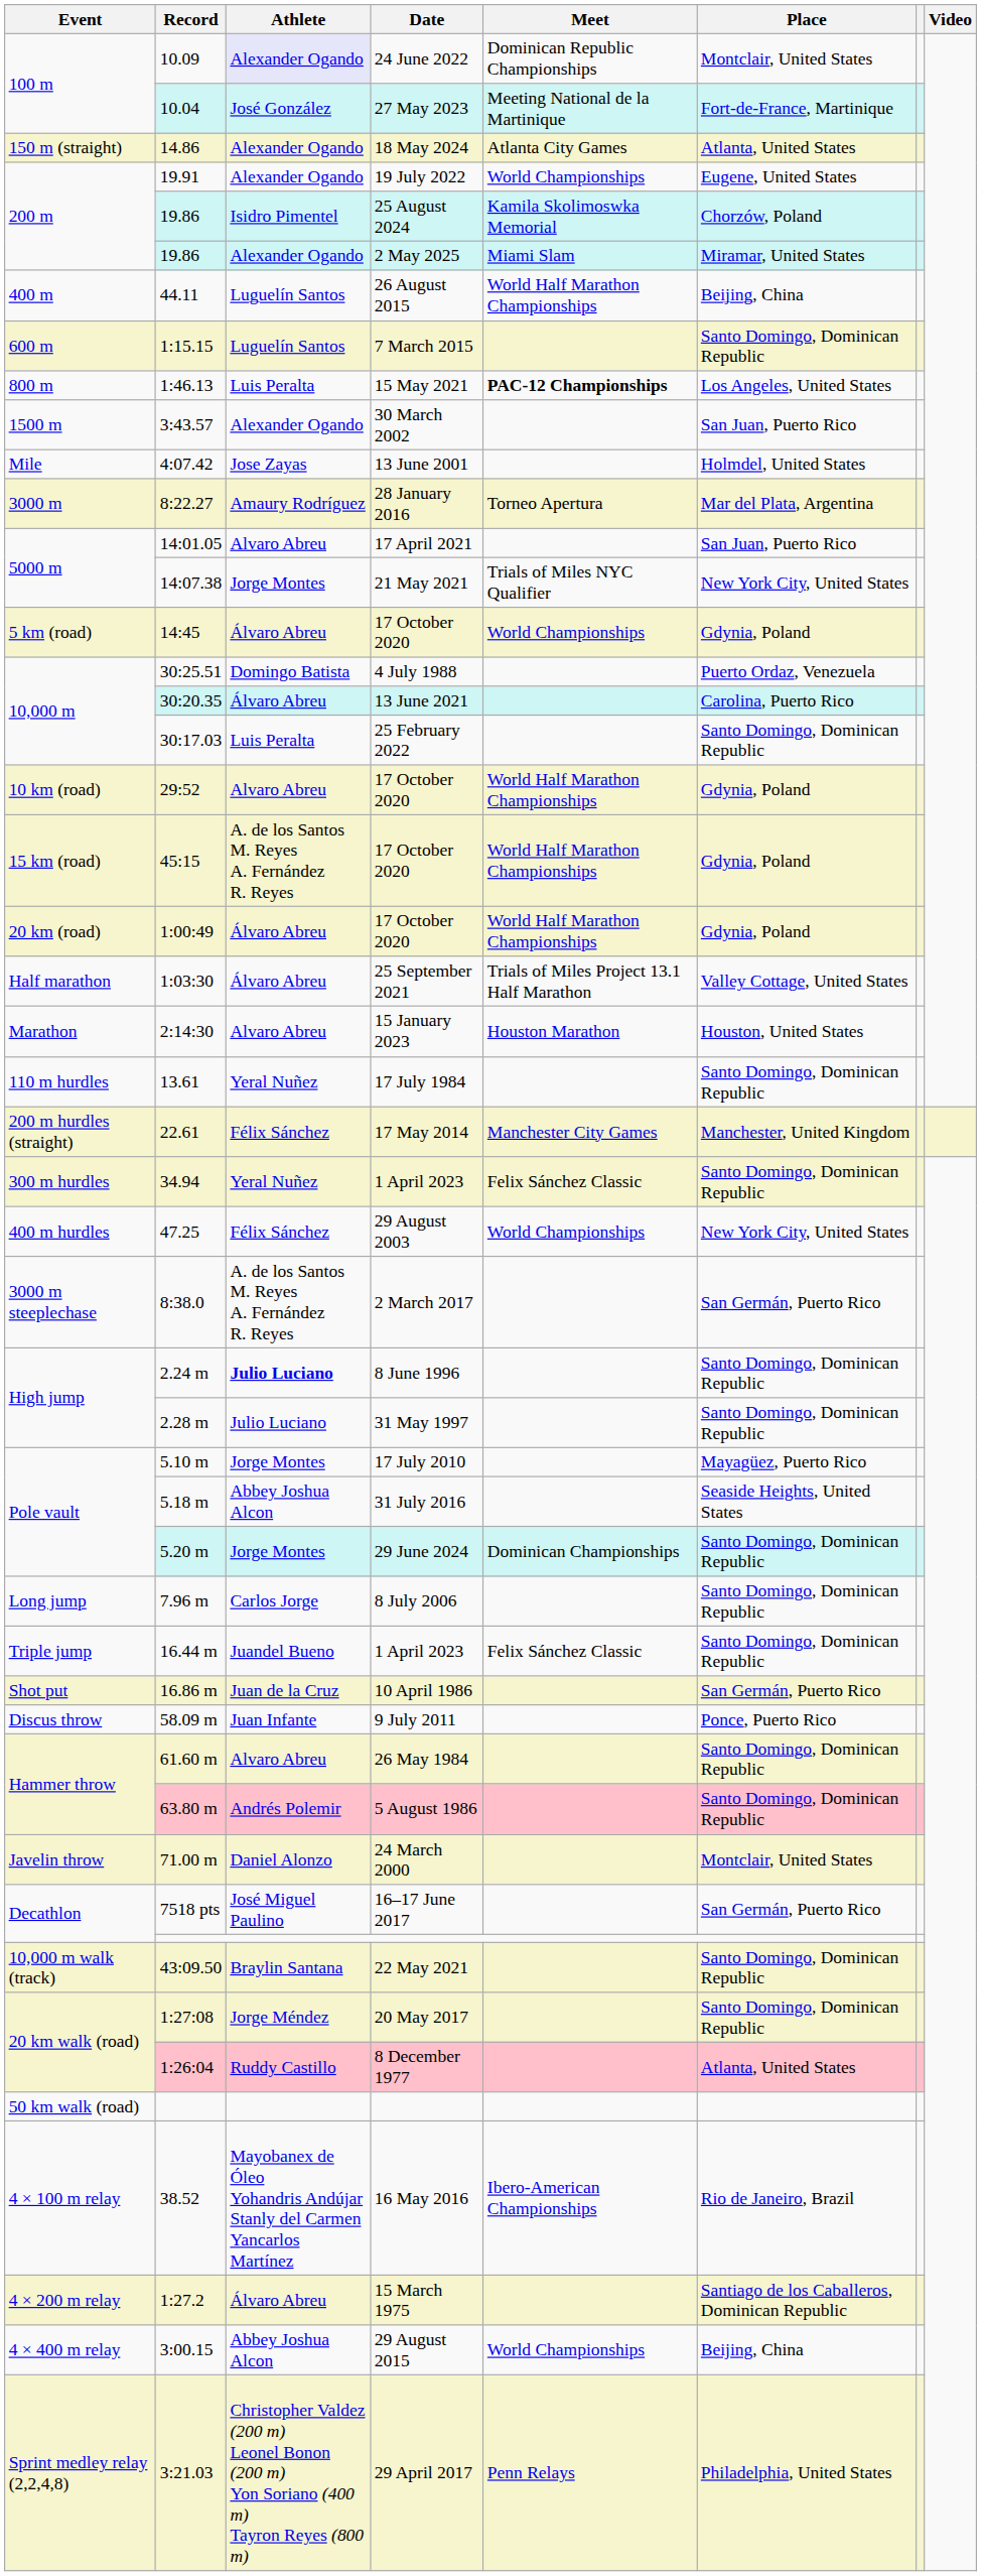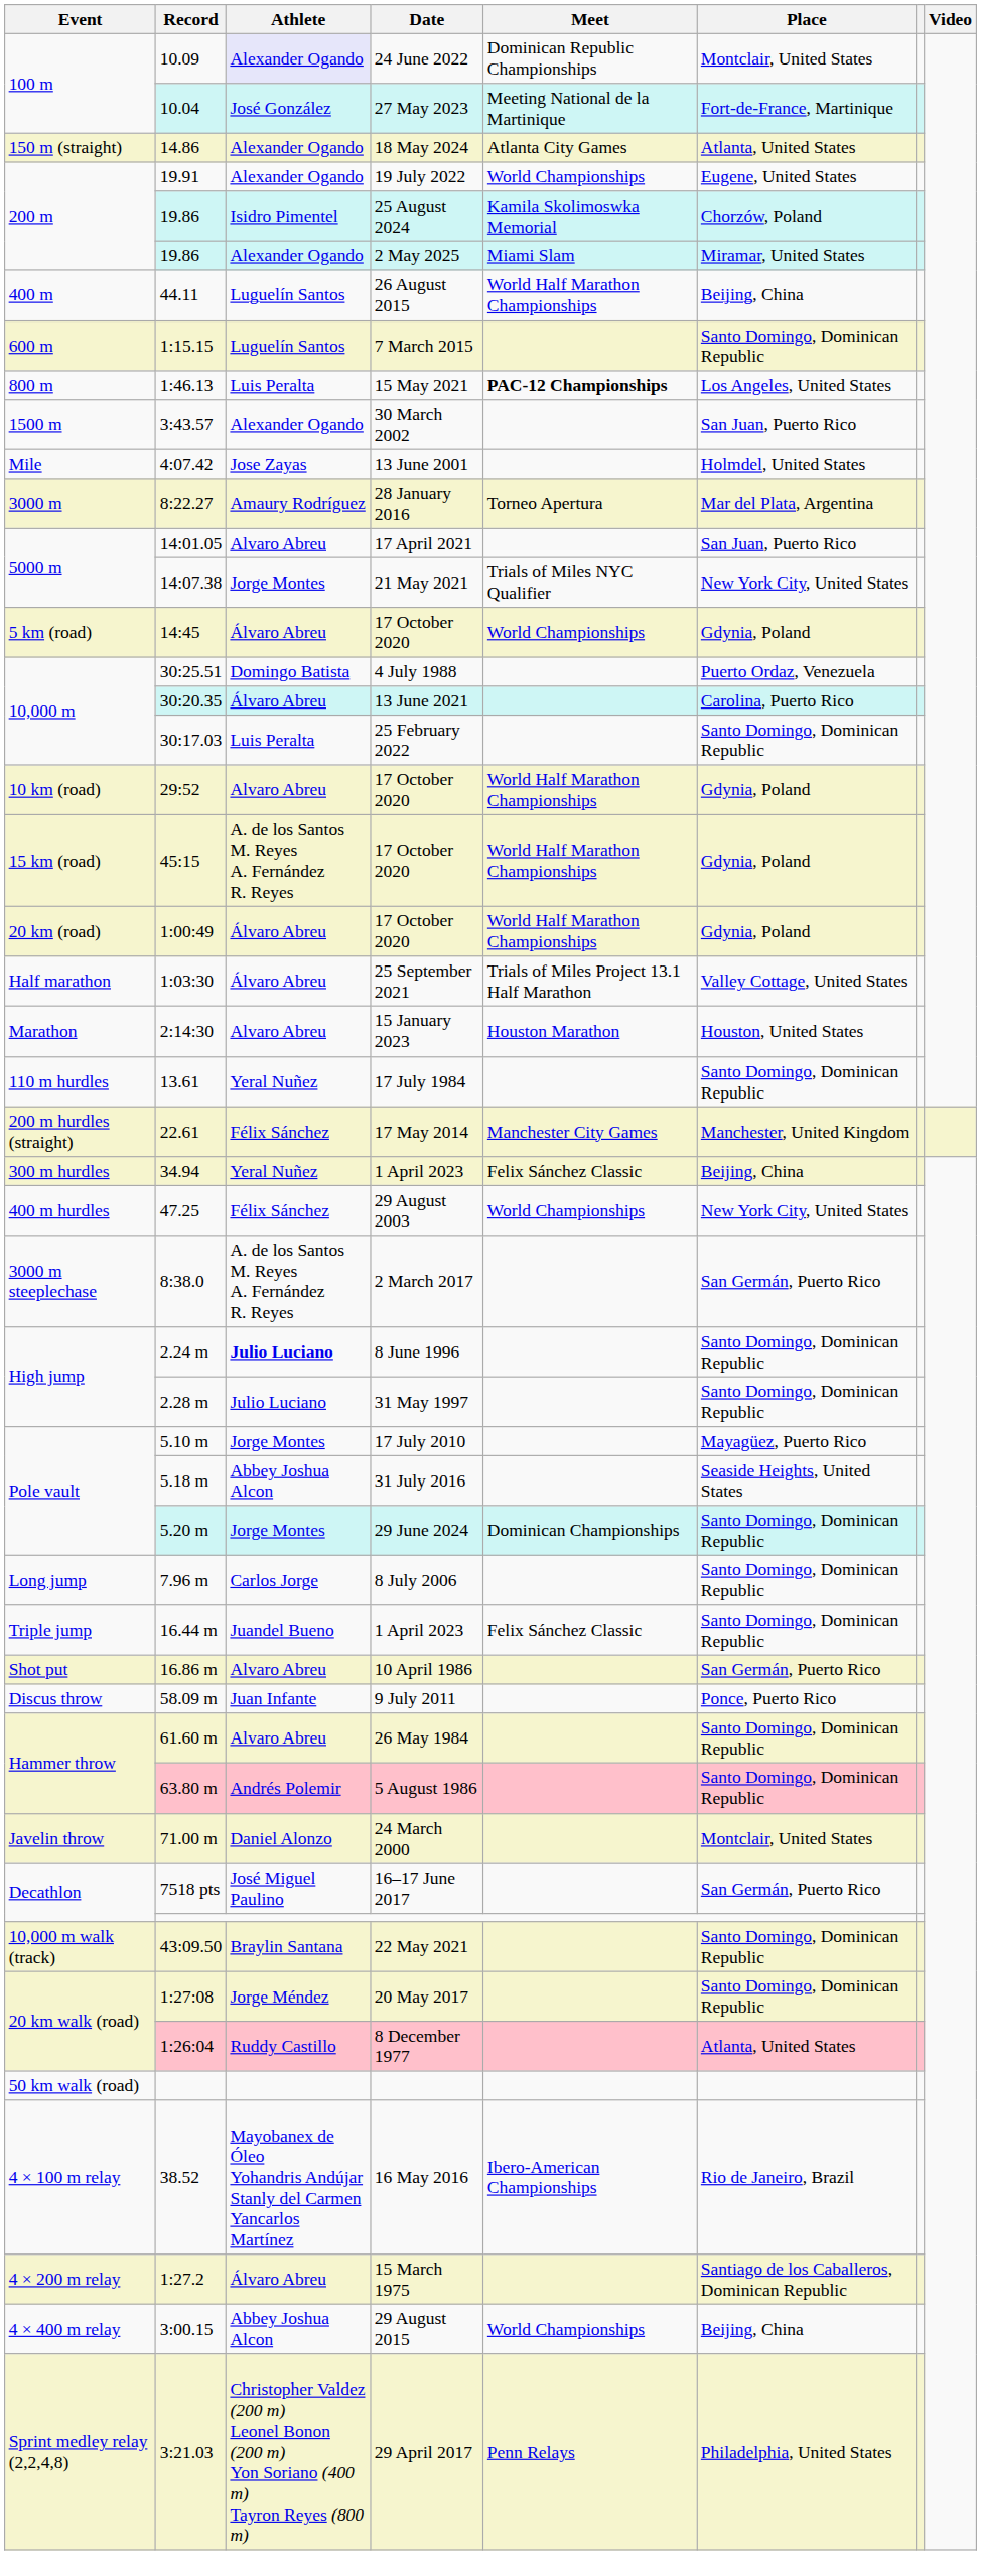300 m hurdles / 1 April 2023 | Place: Santo Domingo, Dominican Republic -> Beijing, China
10 April 1986 | Athlete: Juan de la Cruz -> Alvaro Abreu
